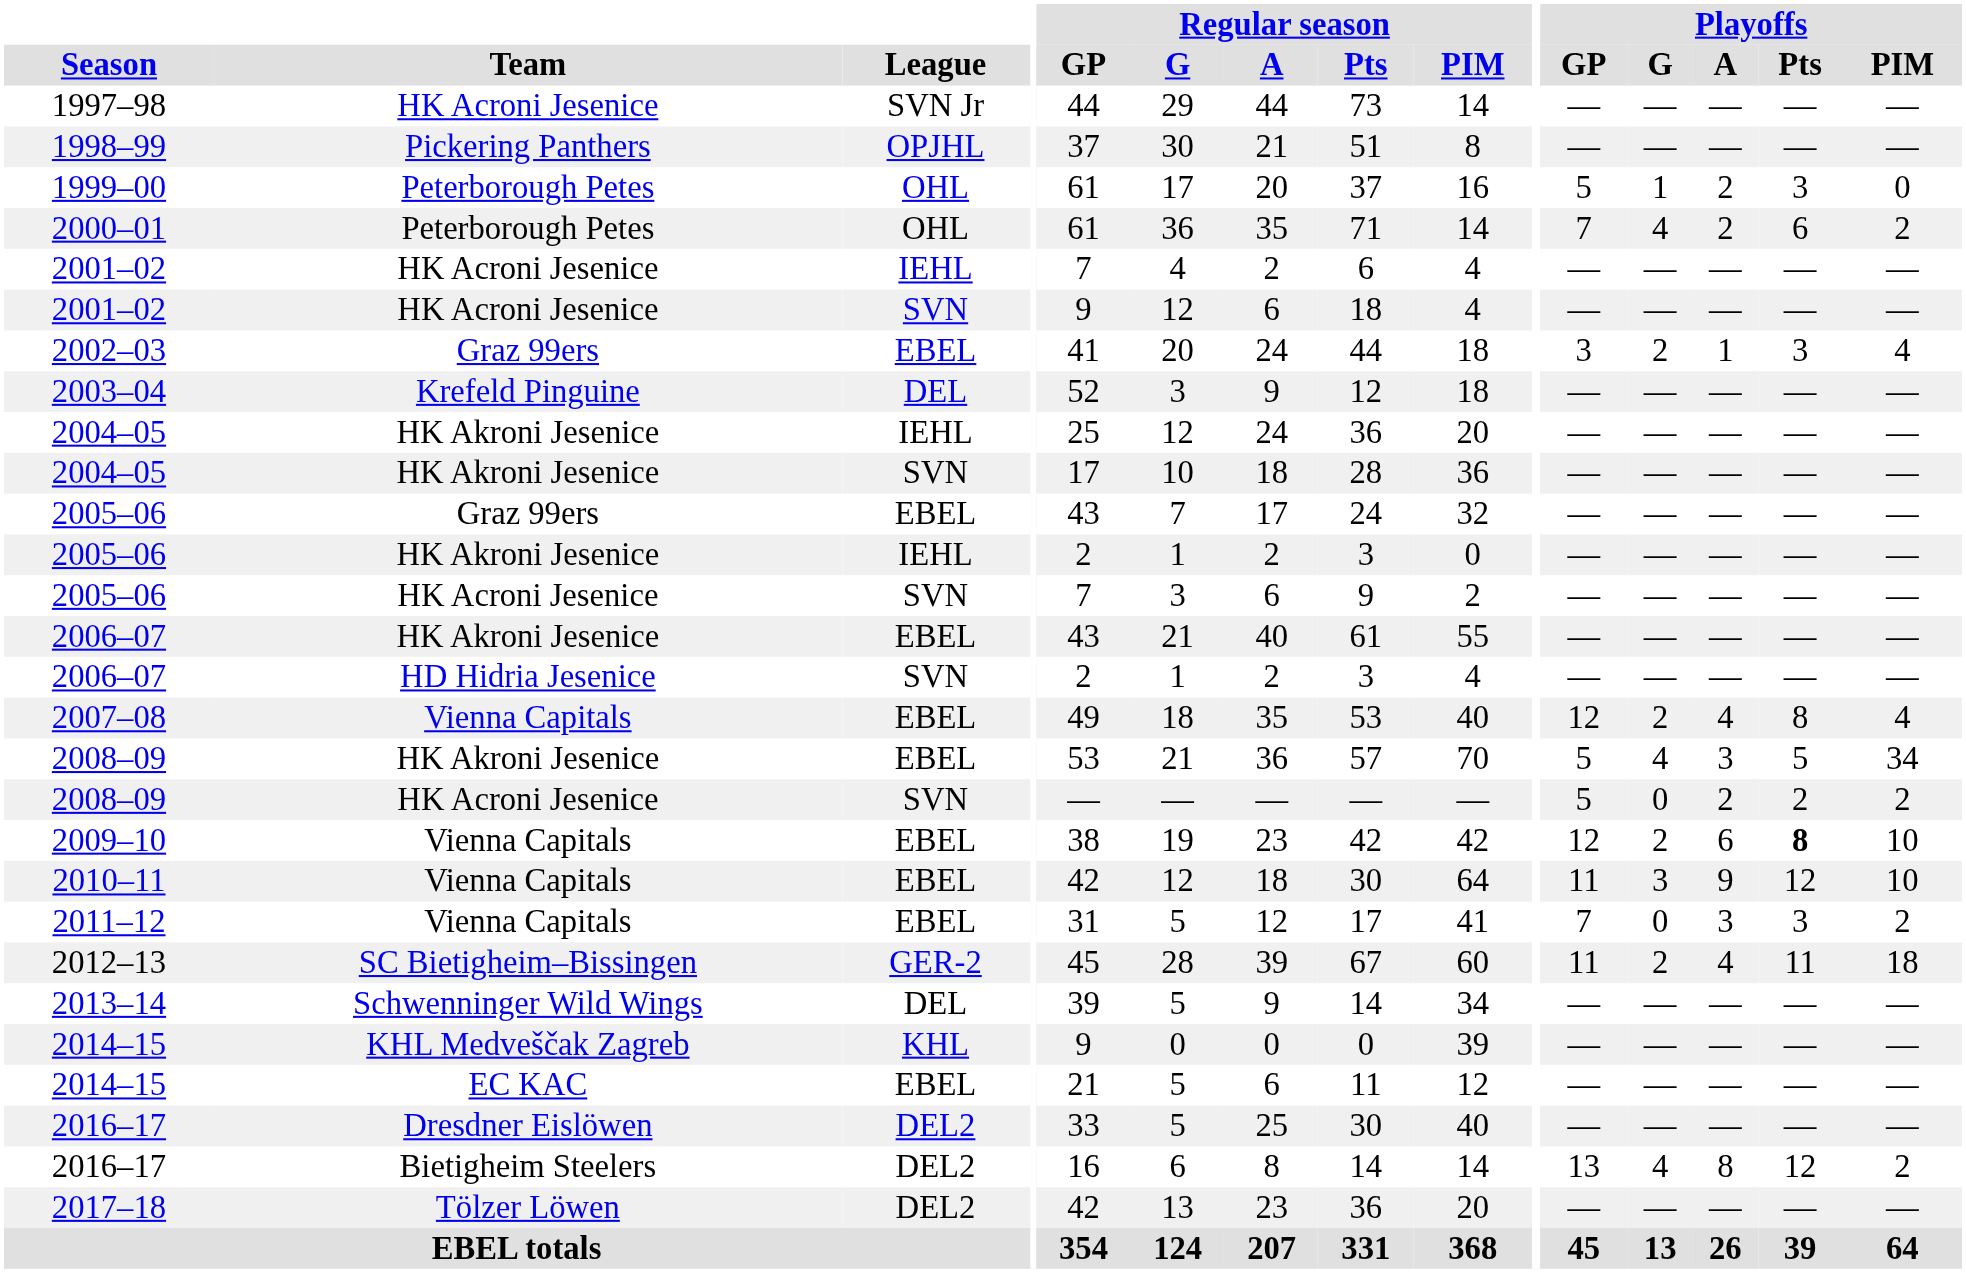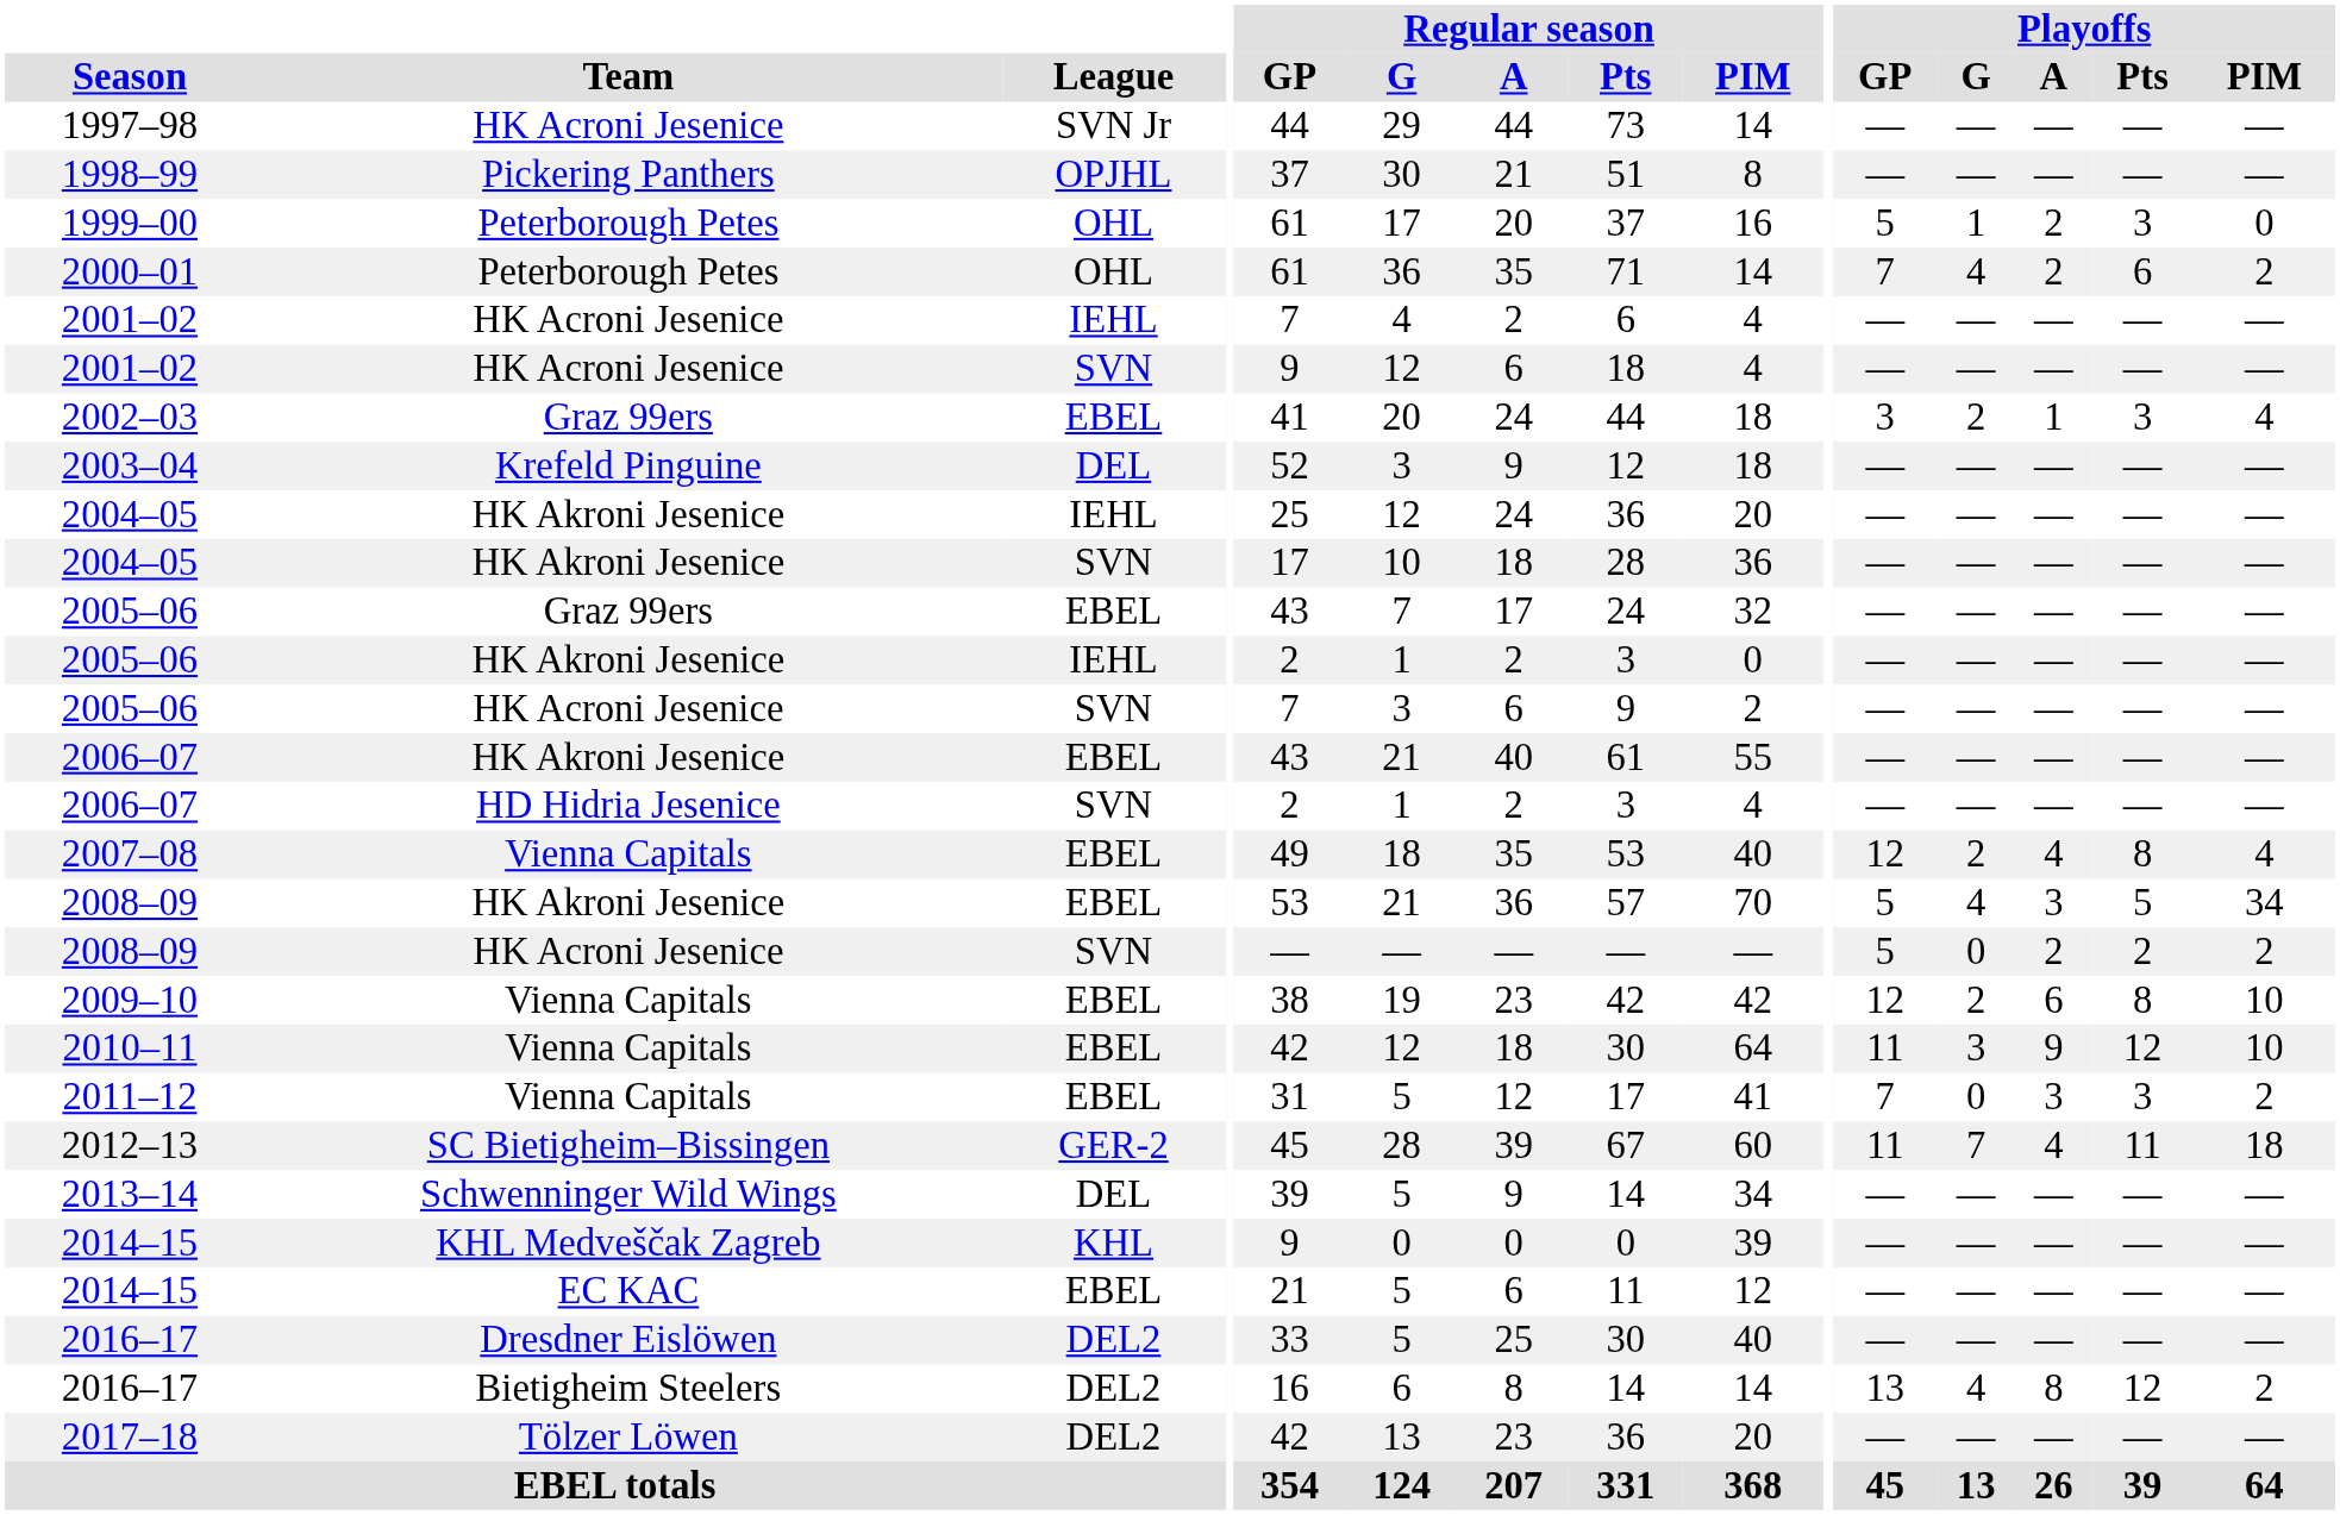2009–10 | Playoffs / Pts: bold -> normal
2012–13 | Playoffs / G: 2 -> 7
